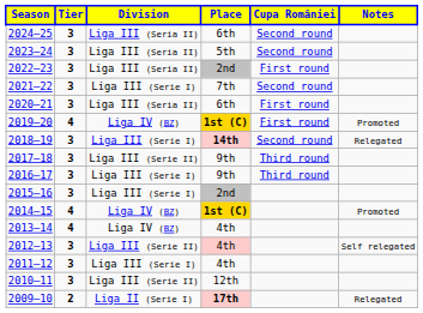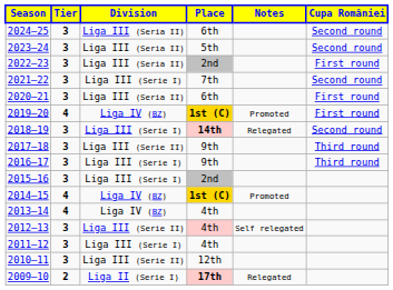columns swapped: Notes <-> Cupa României
